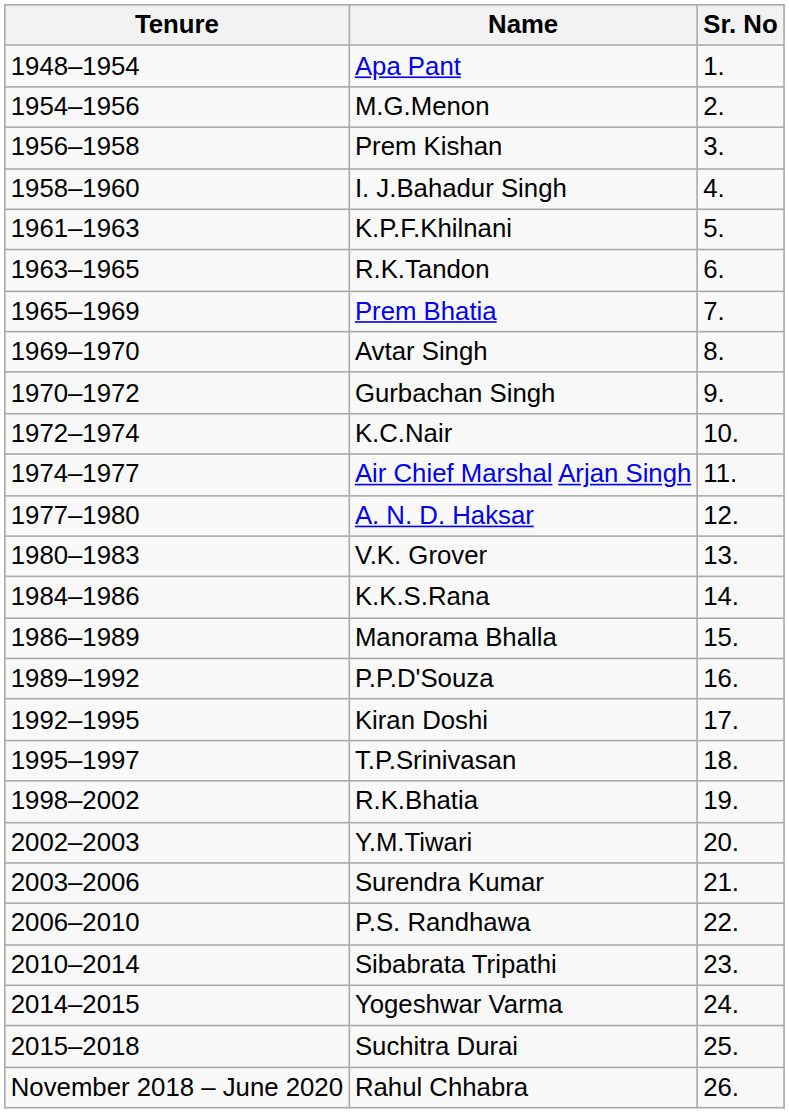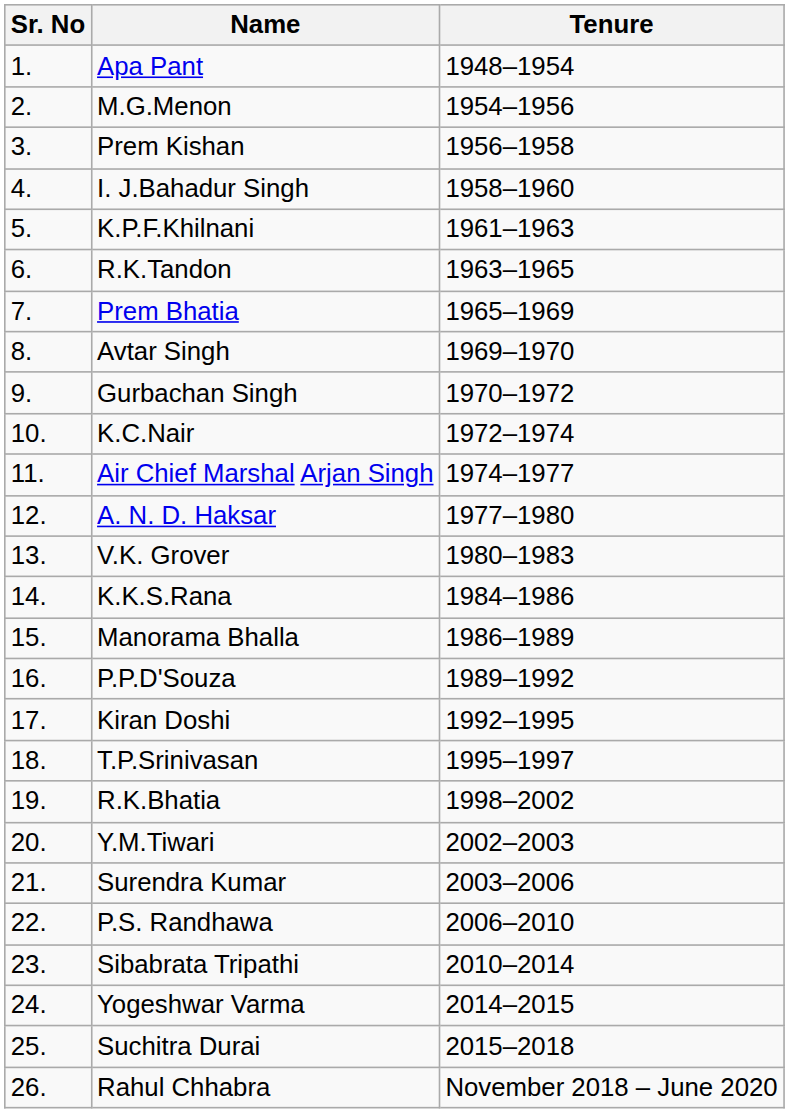columns swapped: Sr. No <-> Tenure
